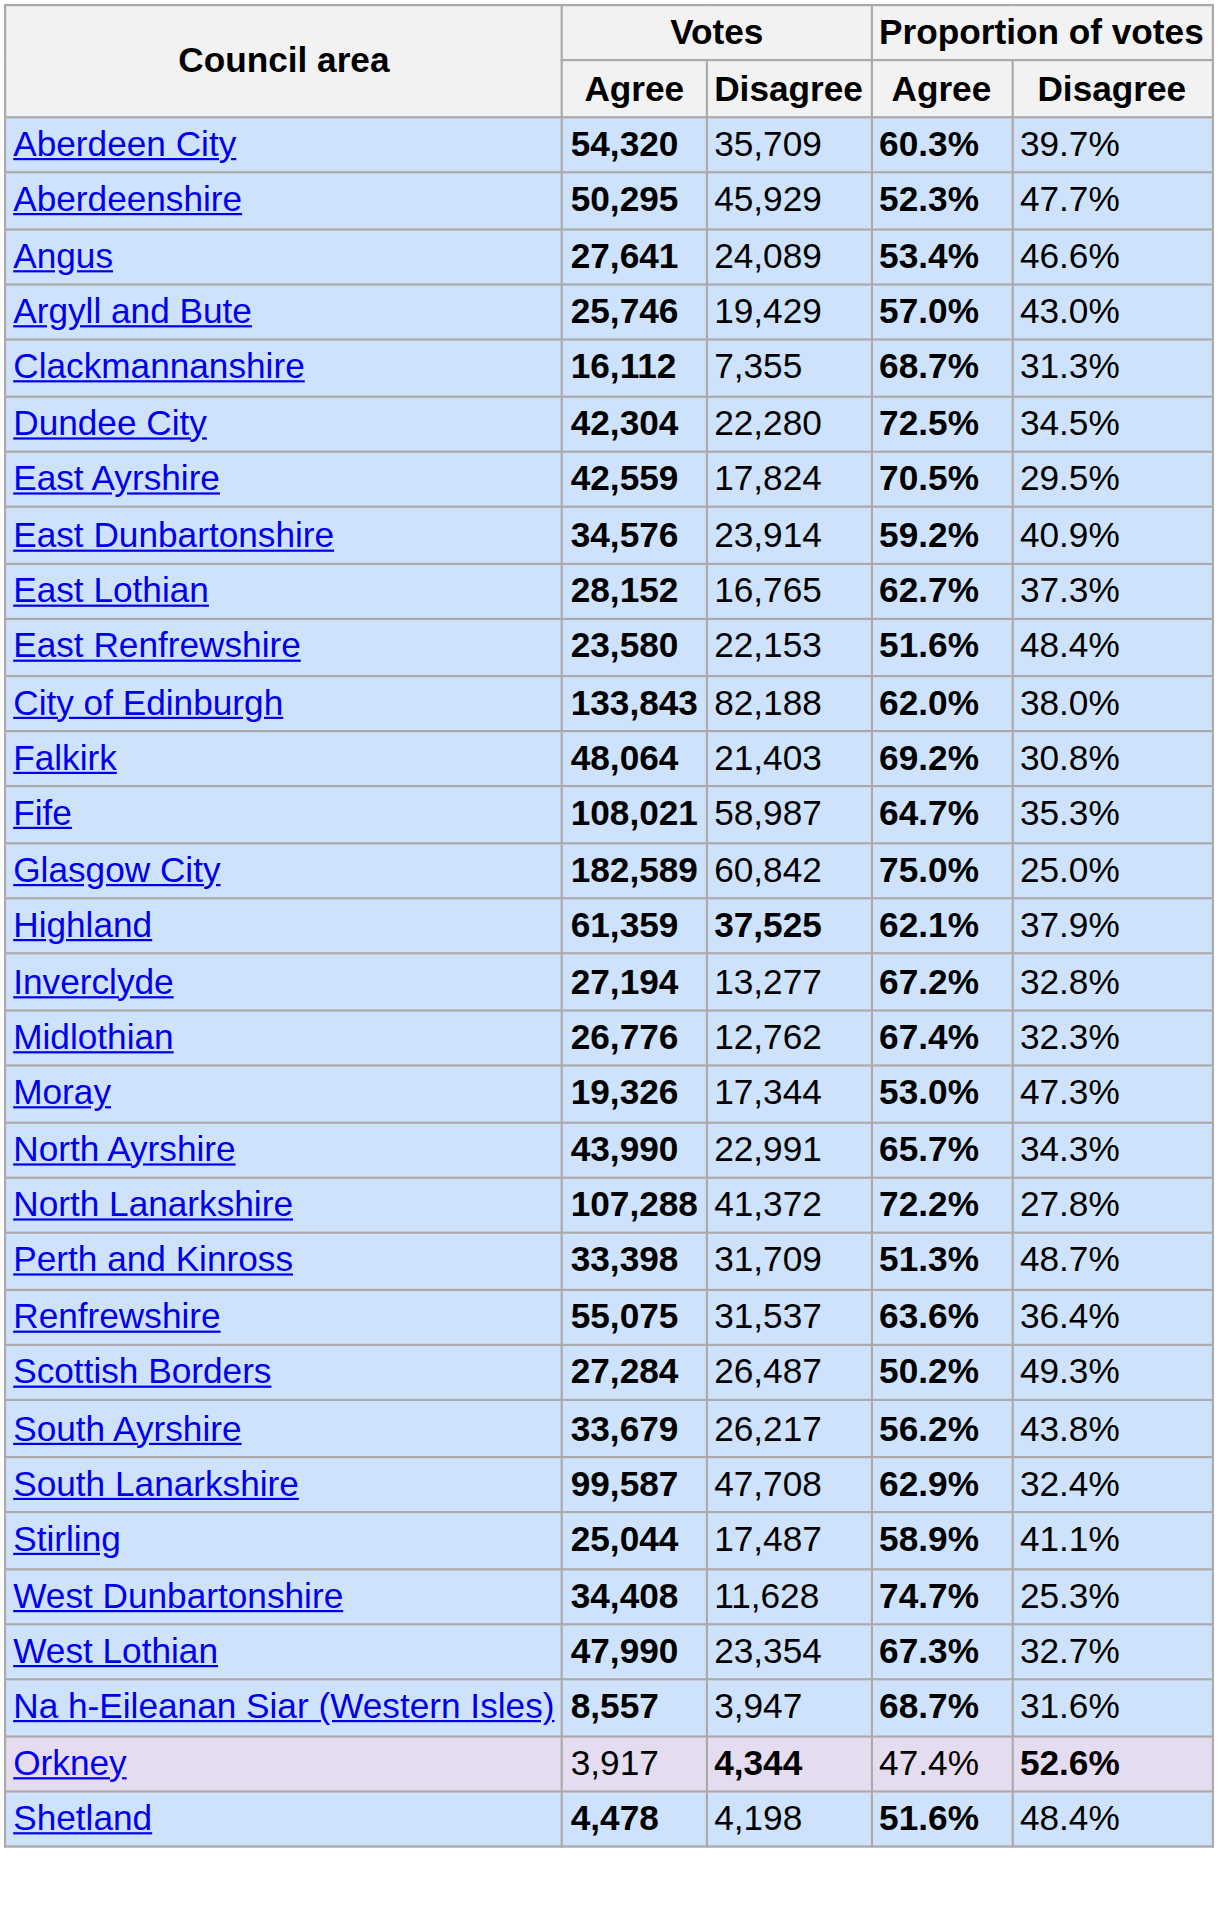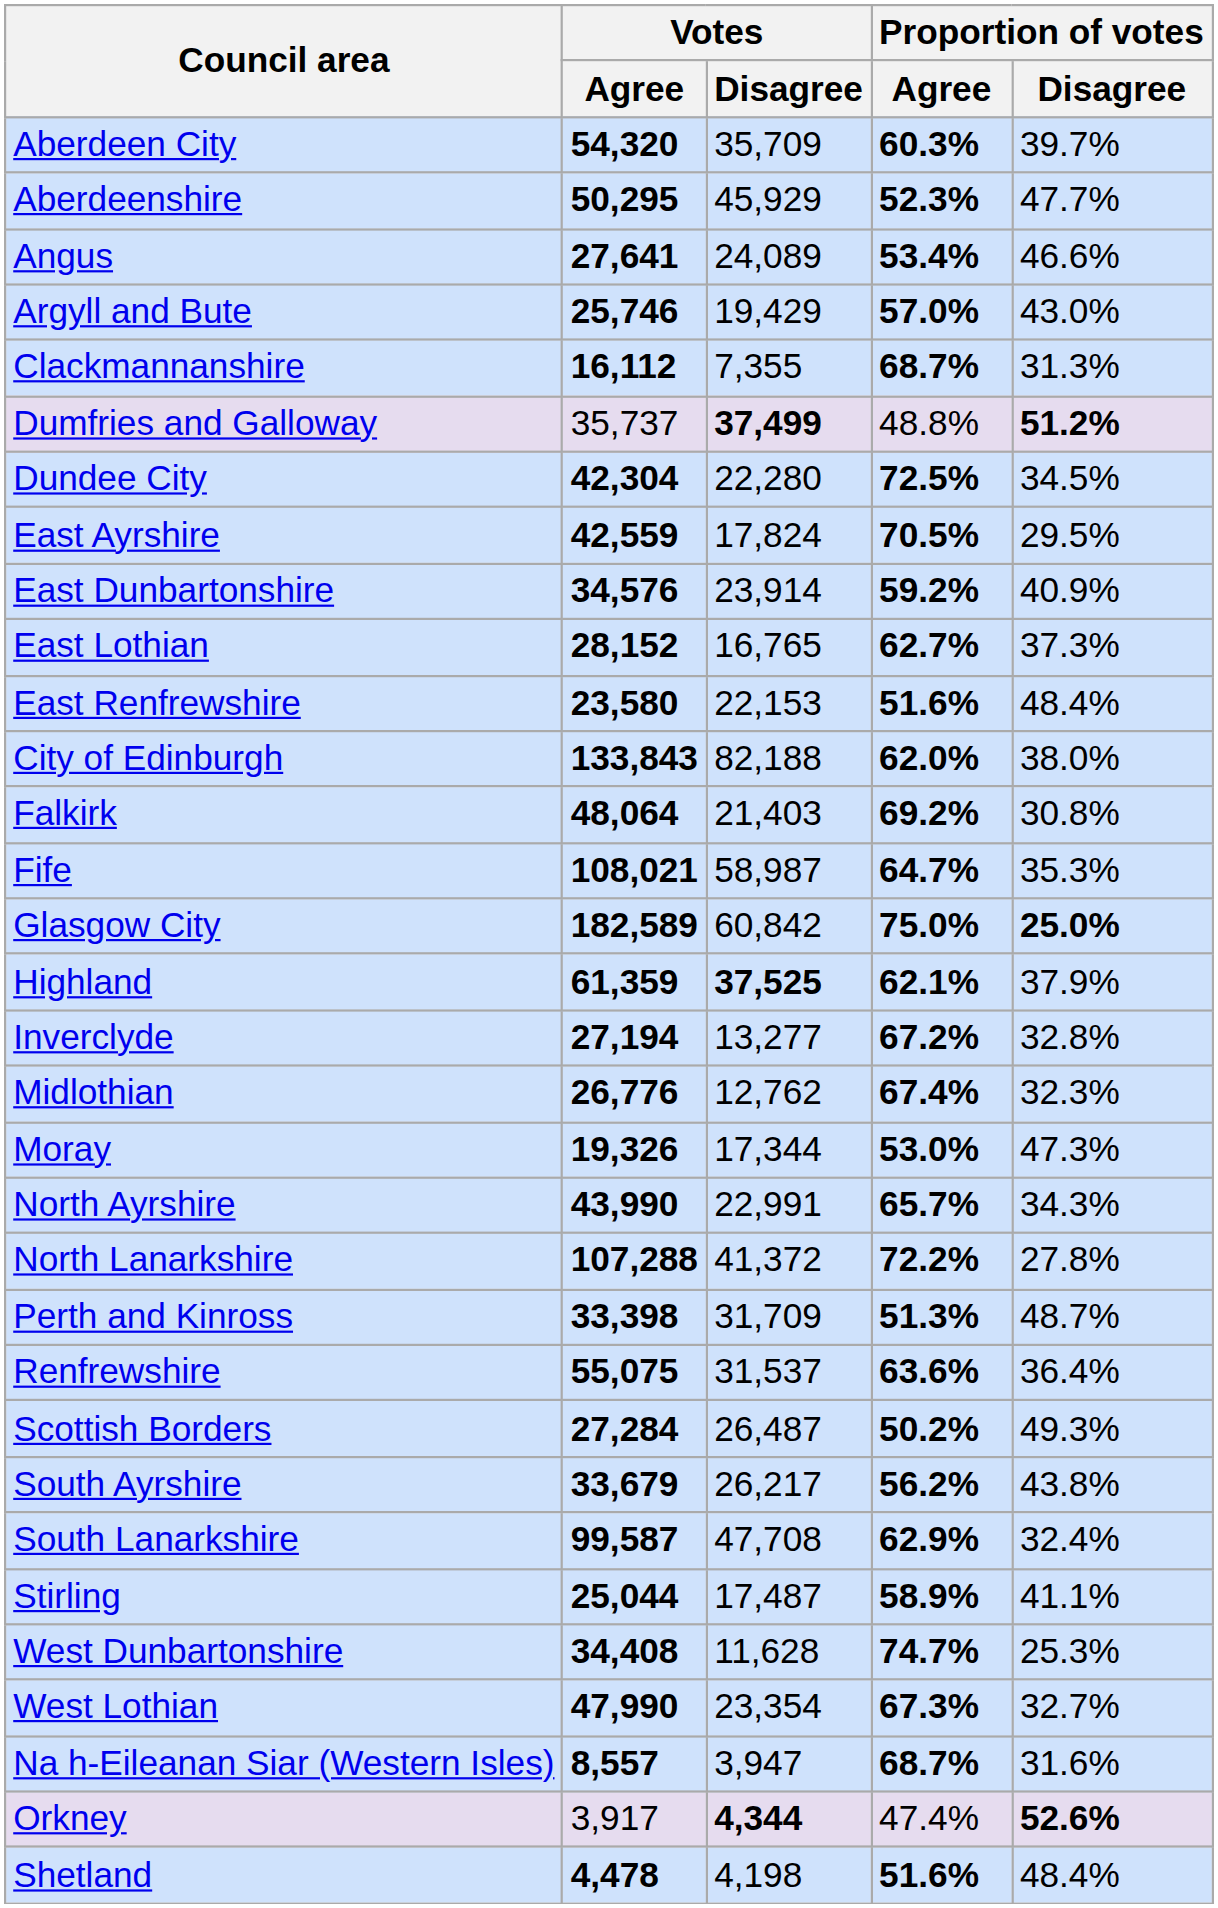+ row: Dumfries and Galloway | 35,737 | 37,499 | 48.8% | 51.2%
Glasgow City | Proportion of votes / Disagree: normal -> bold
